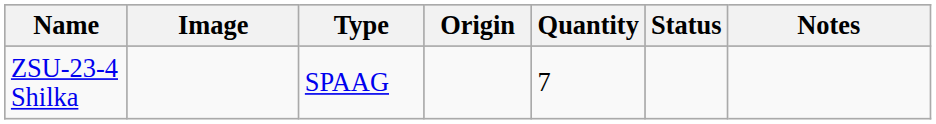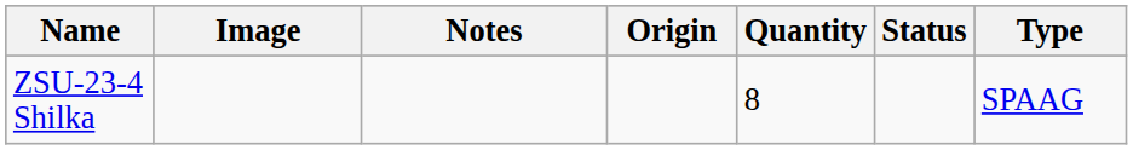columns swapped: Type <-> Notes
ZSU-23-4 Shilka | Quantity: 7 -> 8
